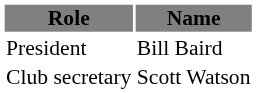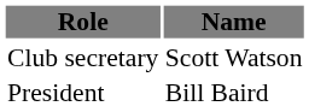rows swapped: President <-> Club secretary
